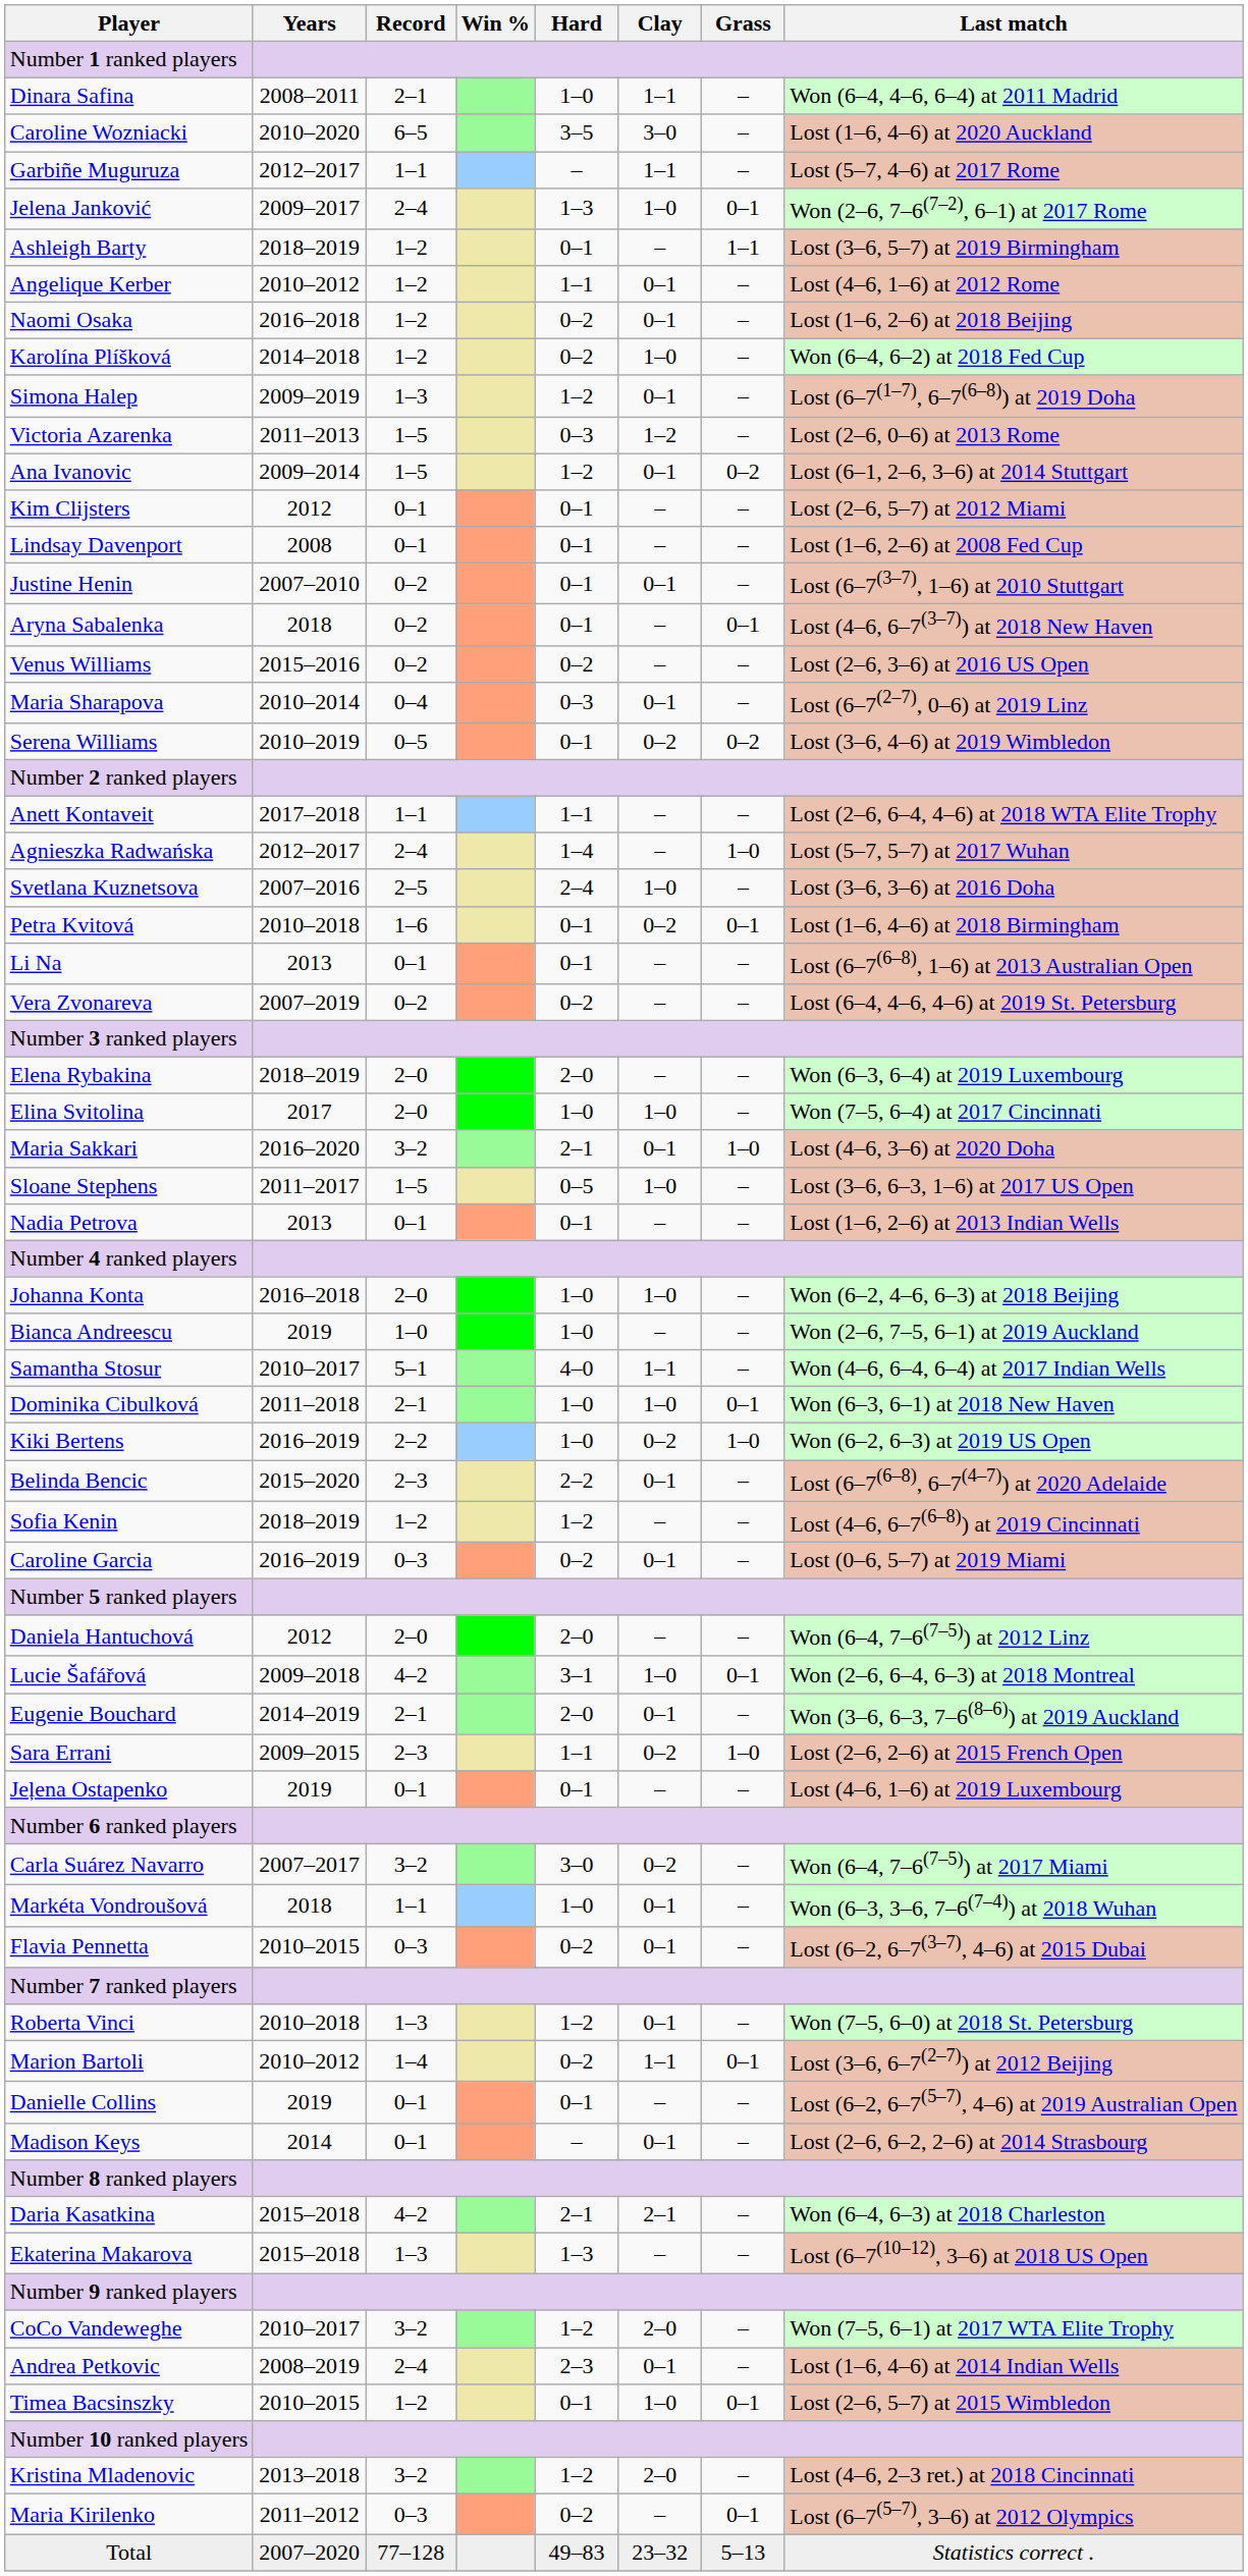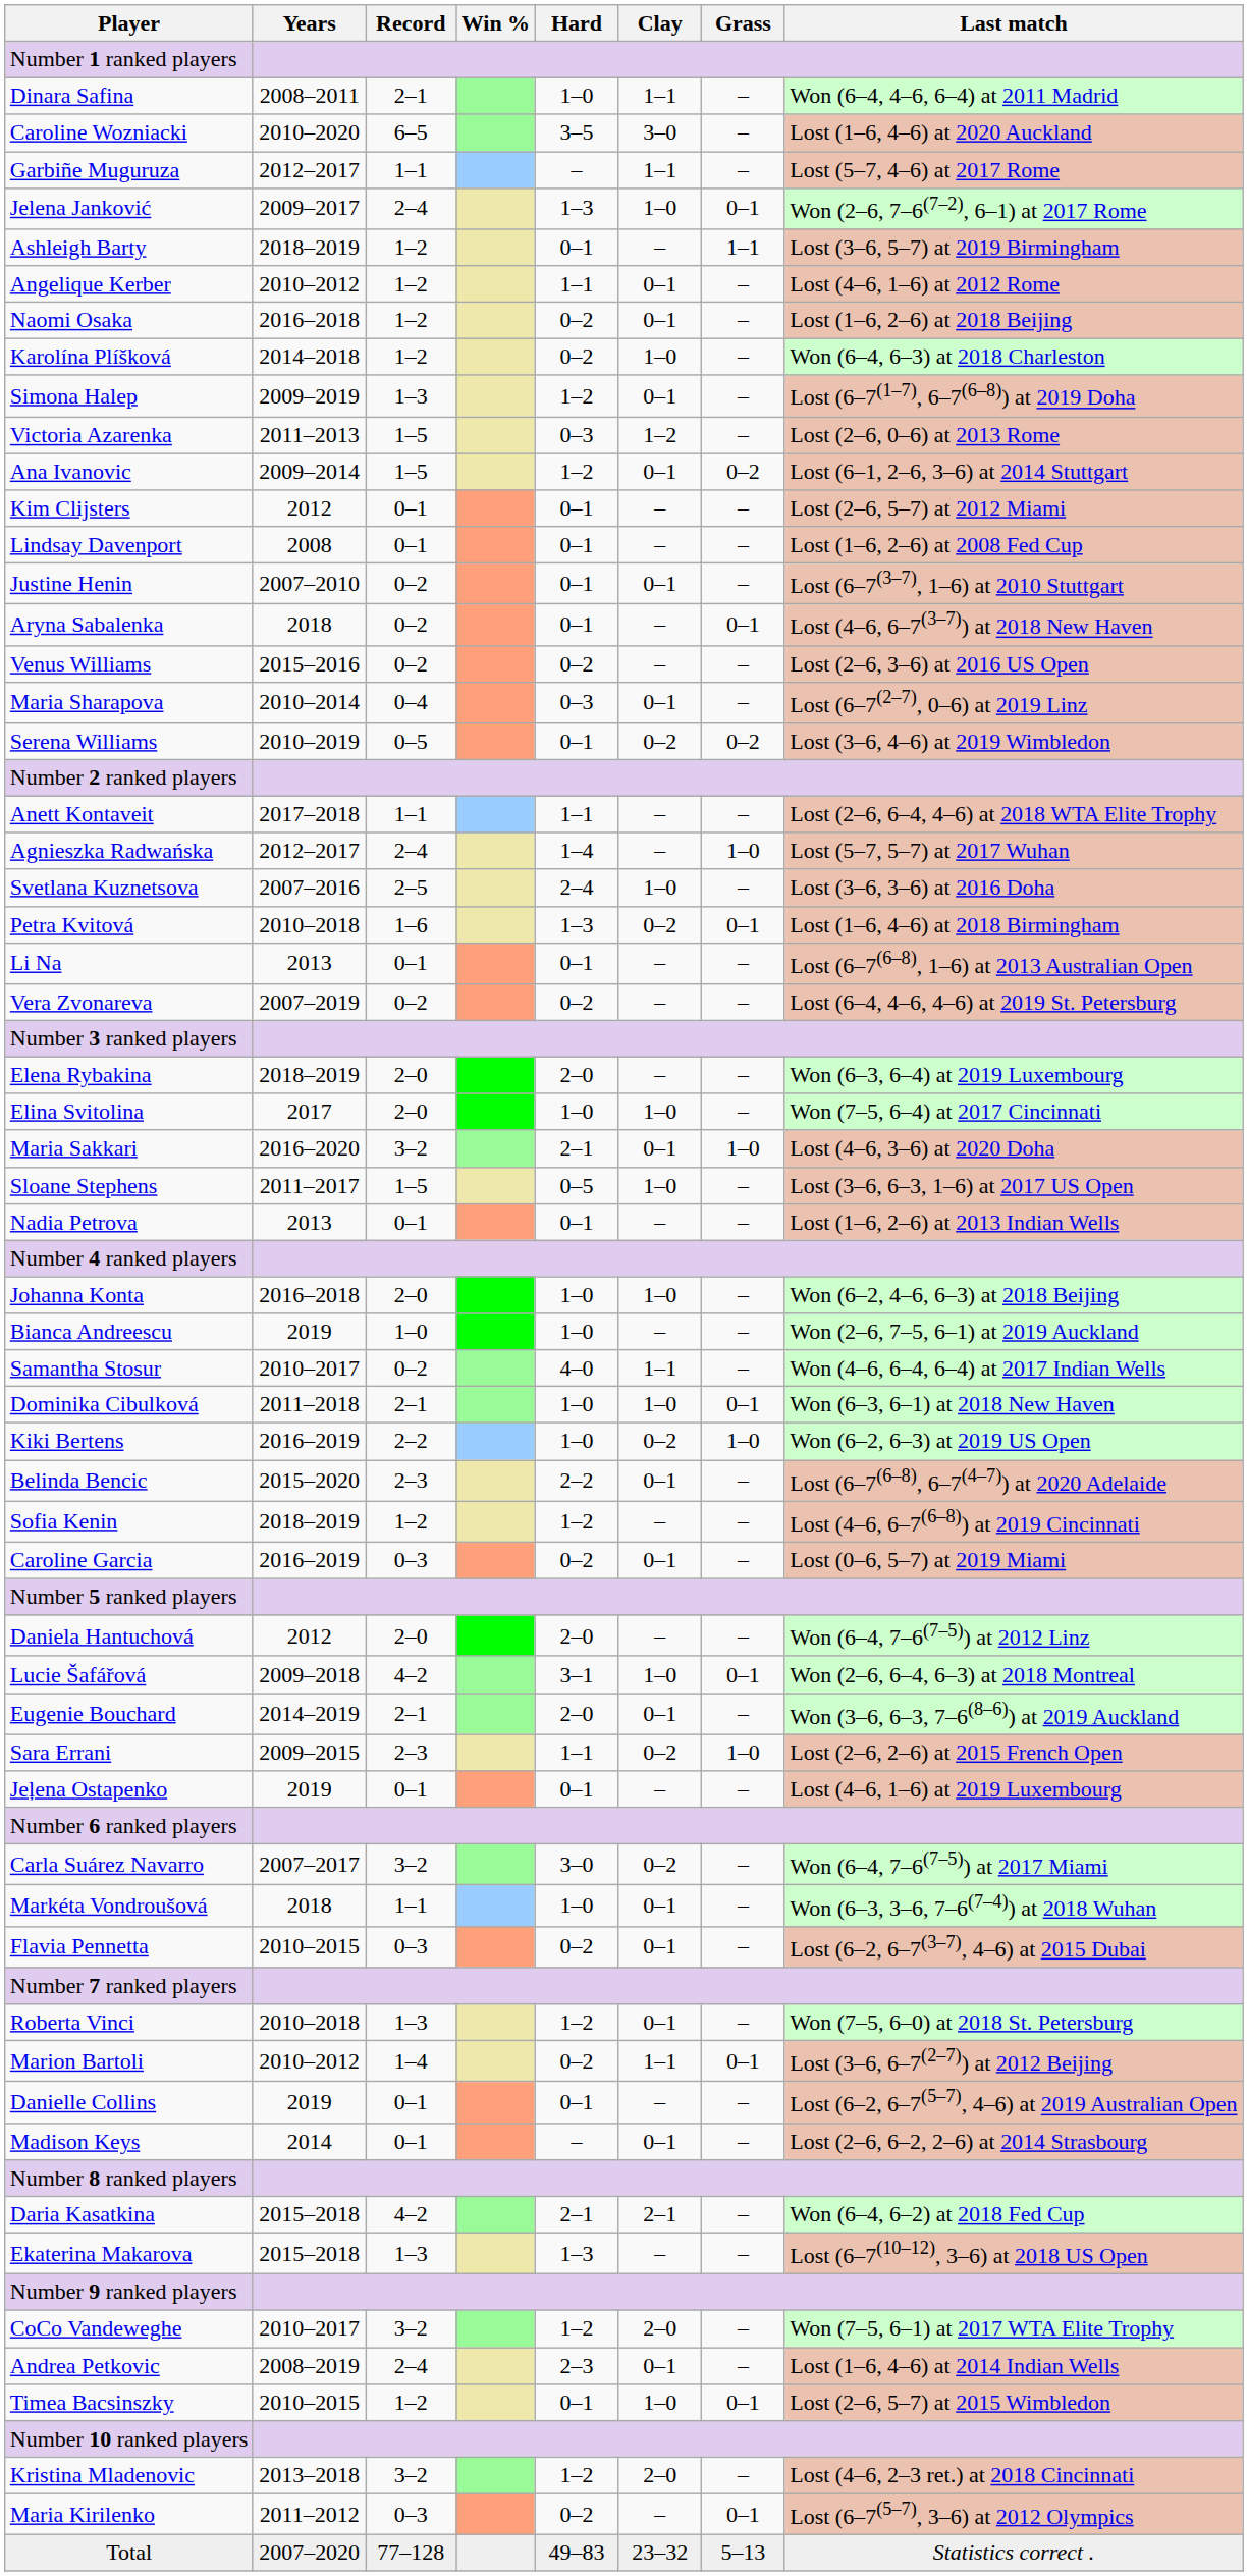Karolína Plíšková | Last match: Won (6–4, 6–2) at 2018 Fed Cup -> Won (6–4, 6–3) at 2018 Charleston
Petra Kvitová | Hard: 0–1 -> 1–3
Samantha Stosur | Record: 5–1 -> 0–2
Daria Kasatkina | Last match: Won (6–4, 6–3) at 2018 Charleston -> Won (6–4, 6–2) at 2018 Fed Cup
